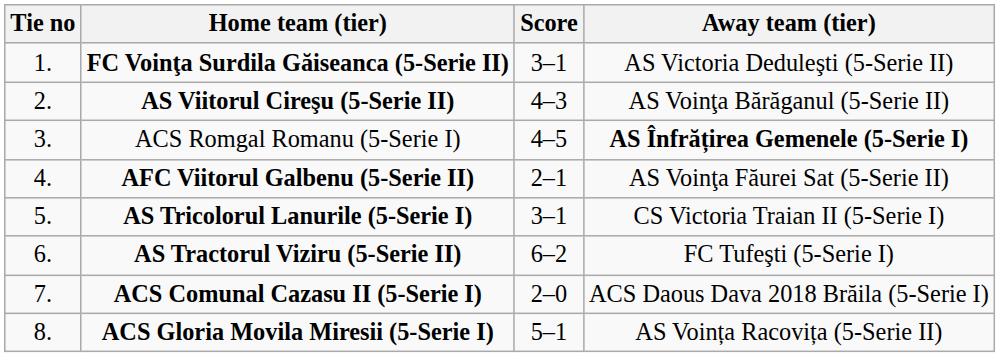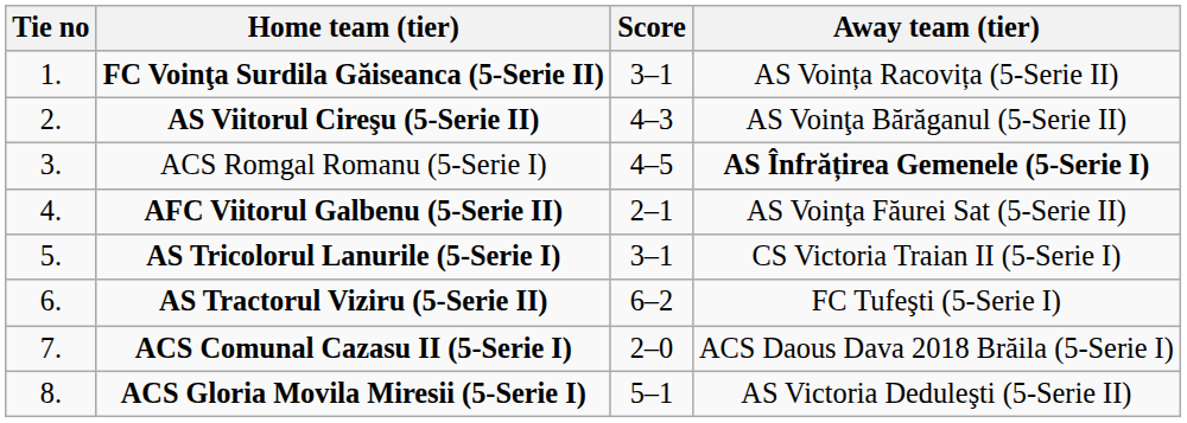FC Voinţa Surdila Găiseanca (5-Serie II) | Away team (tier): AS Victoria Deduleşti (5-Serie II) -> AS Voința Racovița (5-Serie II)
ACS Gloria Movila Miresii (5-Serie I) | Away team (tier): AS Voința Racovița (5-Serie II) -> AS Victoria Deduleşti (5-Serie II)
